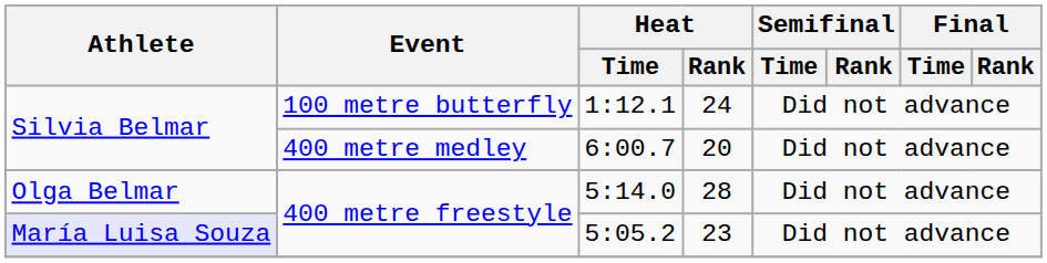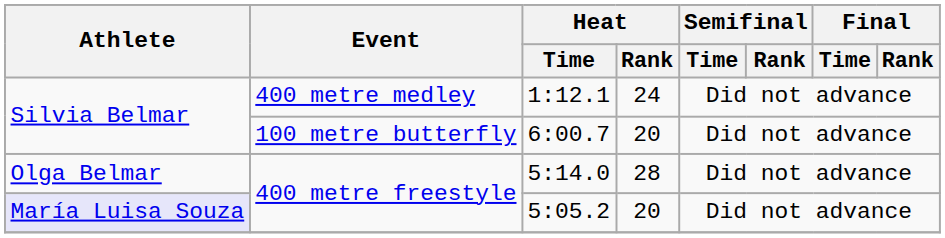1:12.1 | Event: 100 metre butterfly -> 400 metre medley
6:00.7 | Event: 400 metre medley -> 100 metre butterfly
5:05.2 | Heat / Rank: 23 -> 20
